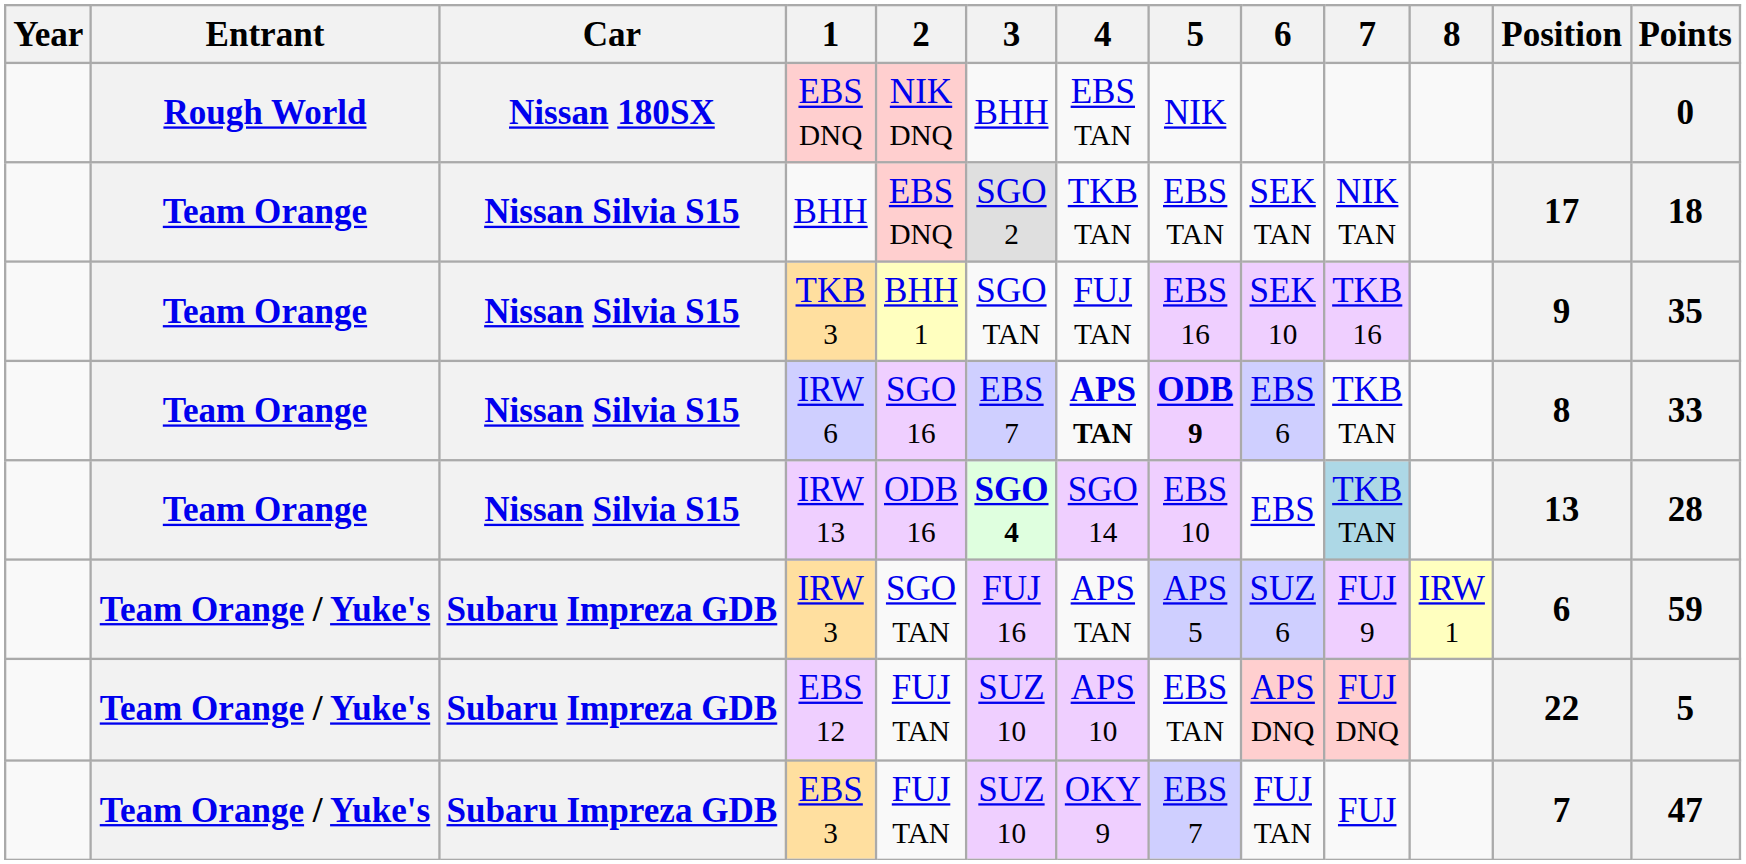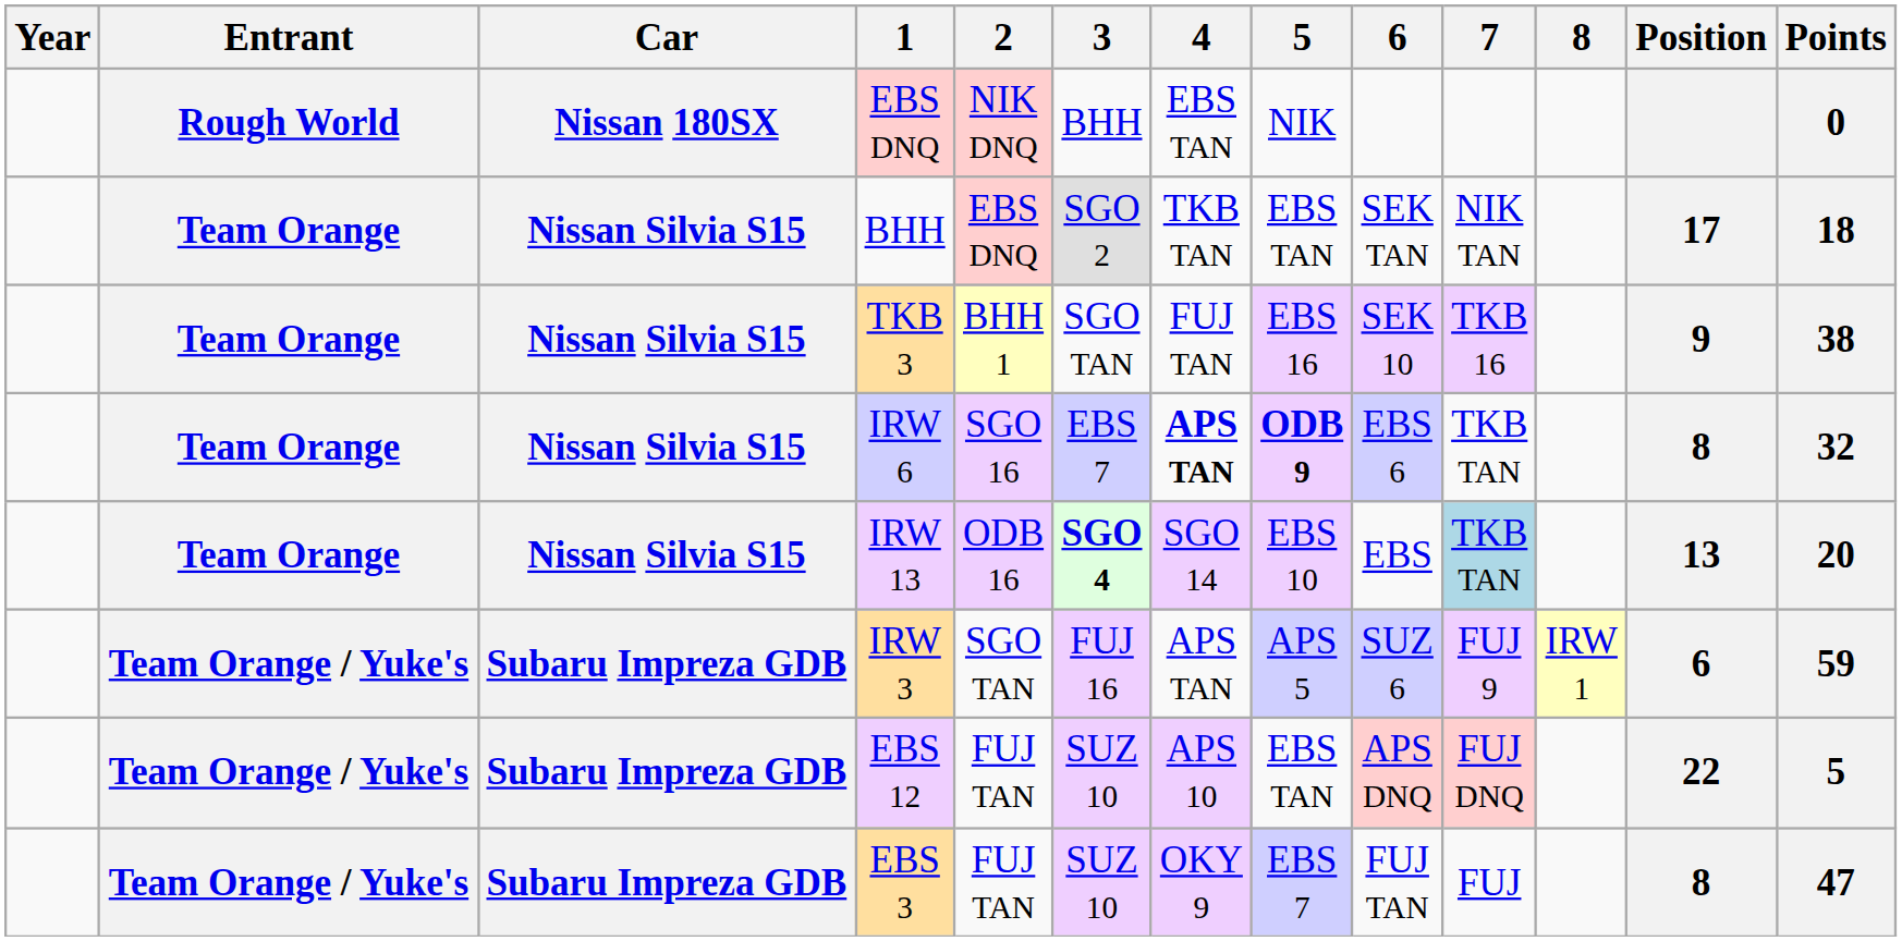TKB 3 | Points: 35 -> 38
IRW 6 | Points: 33 -> 32
IRW 13 | Points: 28 -> 20
EBS 3 | Position: 7 -> 8
